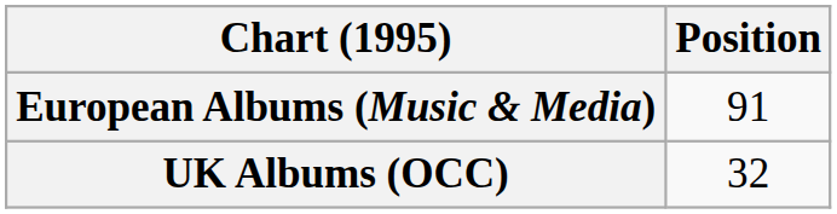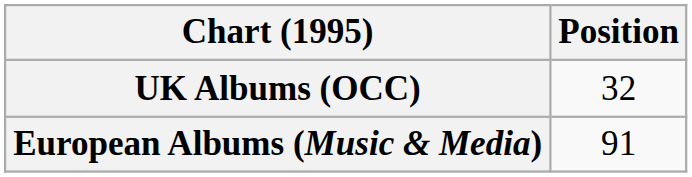rows swapped: European Albums (Music & Media) <-> UK Albums (OCC)
